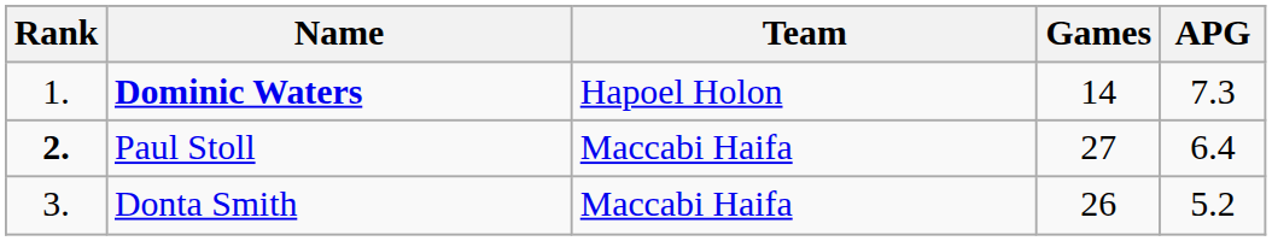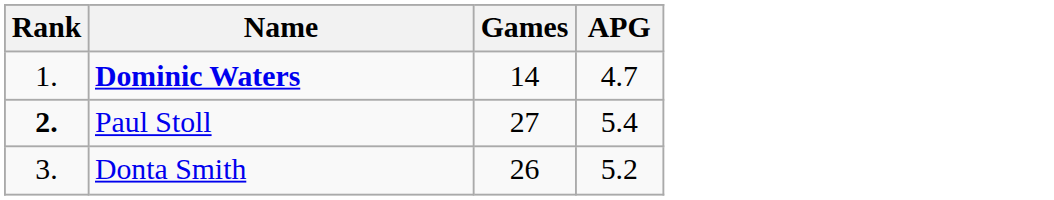- column: Team | Hapoel Holon | Maccabi Haifa | Maccabi Haifa
Dominic Waters | APG: 7.3 -> 4.7
Paul Stoll | APG: 6.4 -> 5.4
